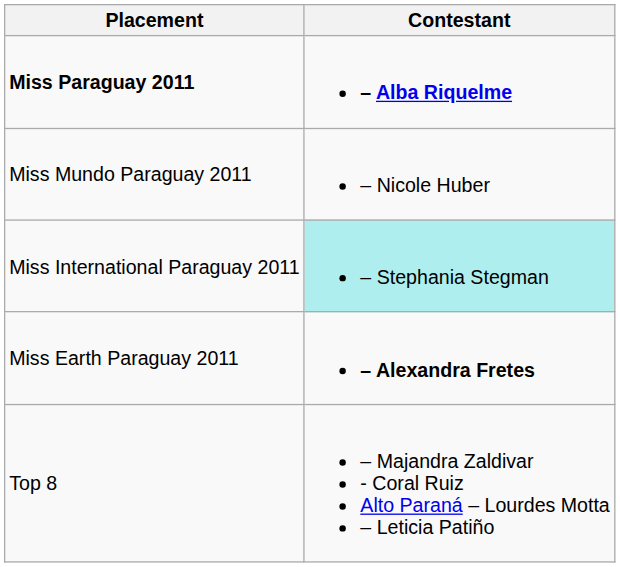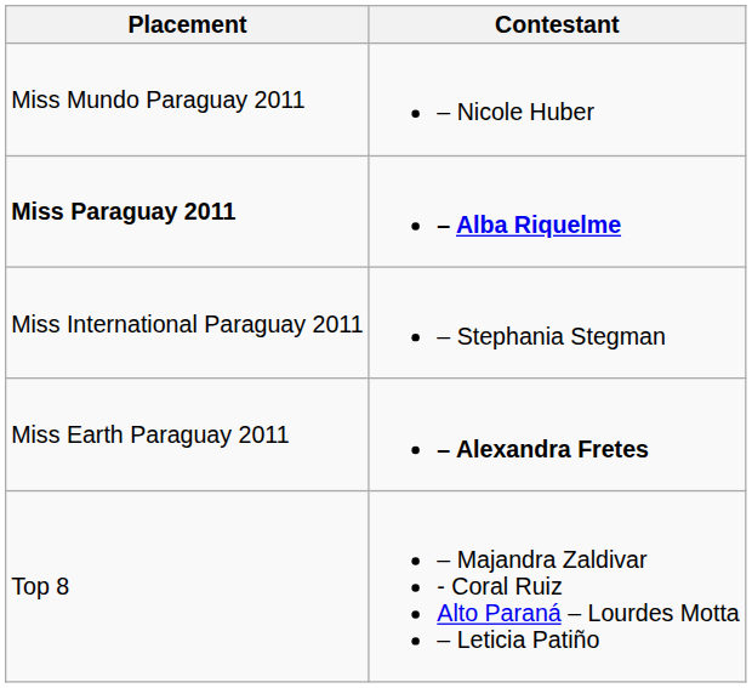rows swapped: Miss Paraguay 2011 <-> Miss Mundo Paraguay 2011
Miss International Paraguay 2011 | Contestant: paleturquoise background -> no background
